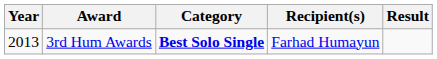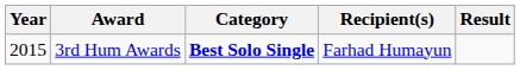3rd Hum Awards | Year: 2013 -> 2015
